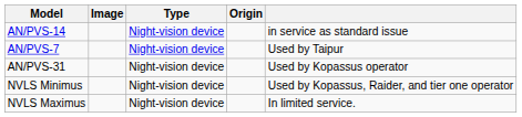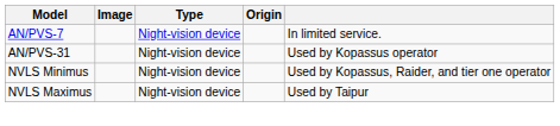- row: AN/PVS-14 | Night-vision device | in service as standard issue
AN/PVS-7 | column 5: Used by Taipur -> In limited service.
NVLS Maximus | column 5: In limited service. -> Used by Taipur
